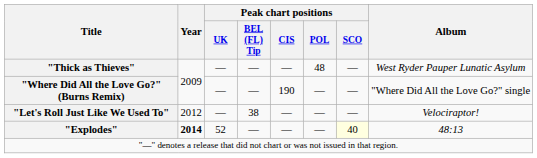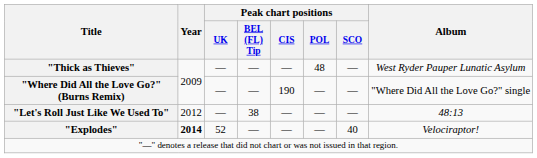"Let's Roll Just Like We Used To" | Album: Velociraptor! -> 48:13
"Explodes" | Peak chart positions / SCO: lightyellow background -> no background
"Explodes" | Album: 48:13 -> Velociraptor!
